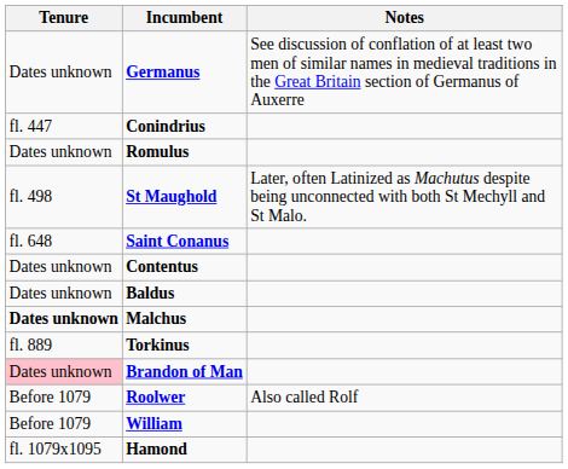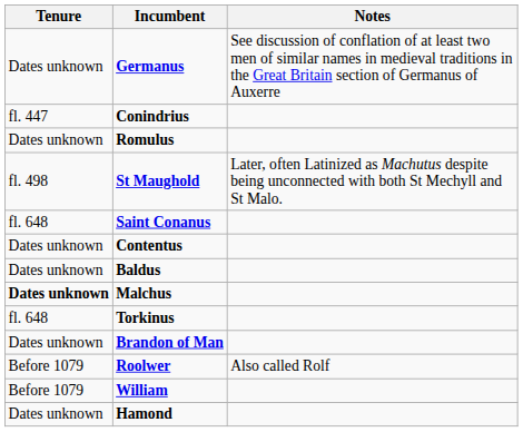Torkinus | Tenure: fl. 889 -> fl. 648
Brandon of Man | Tenure: pink background -> no background
Hamond | Tenure: fl. 1079x1095 -> Dates unknown
